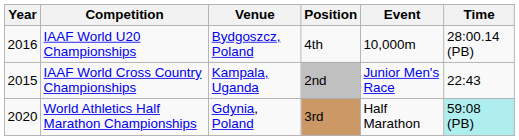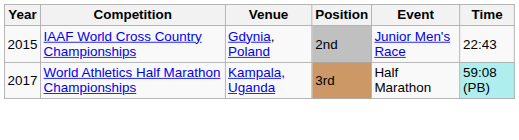- row: 2016 | IAAF World U20 Championships | Bydgoszcz, Poland | 4th | 10,000m | 28:00.14 (PB)
IAAF World Cross Country Championships | Venue: Kampala, Uganda -> Gdynia, Poland
World Athletics Half Marathon Championships | Year: 2020 -> 2017
World Athletics Half Marathon Championships | Venue: Gdynia, Poland -> Kampala, Uganda
